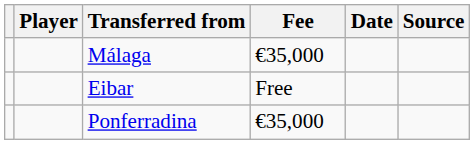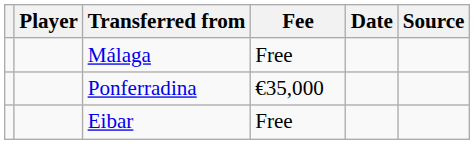Málaga | Fee: €35,000 -> Free
rows swapped: Ponferradina <-> Eibar
